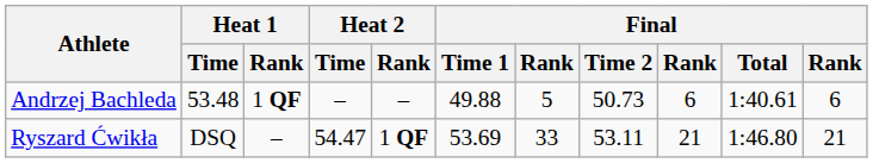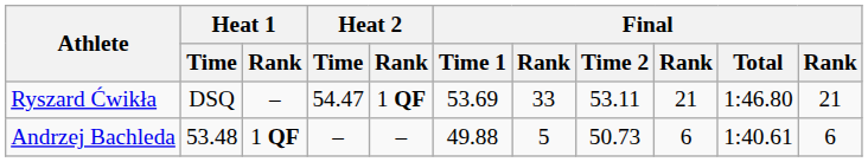rows swapped: Ryszard Ćwikła <-> Andrzej Bachleda
